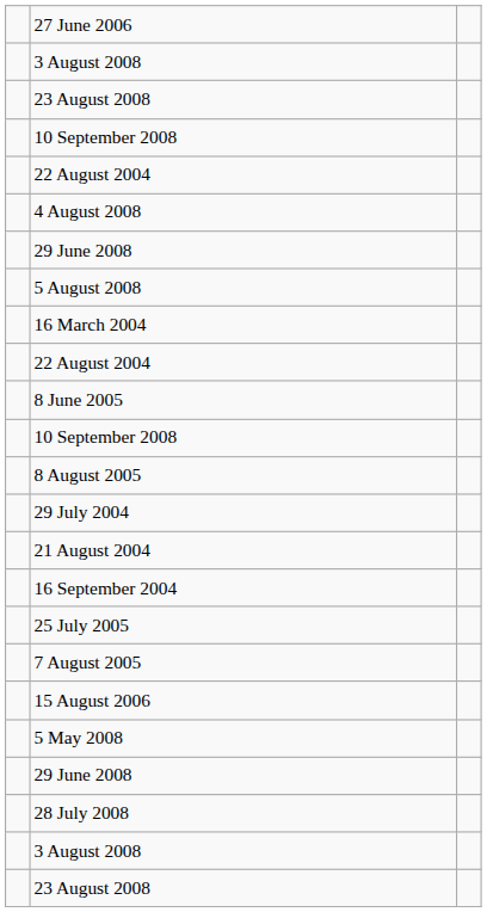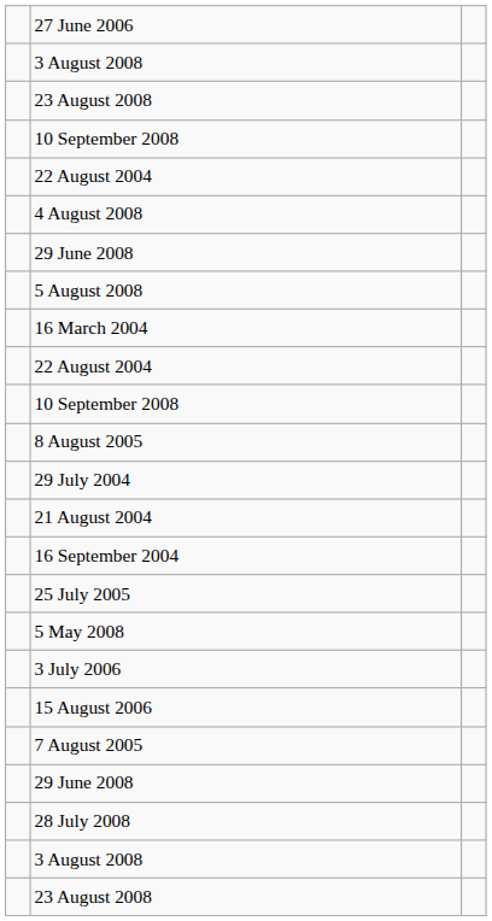- row: 8 June 2005
rows swapped: 7 August 2005 <-> 5 May 2008
+ row: 3 July 2006
